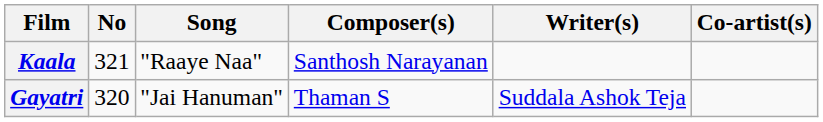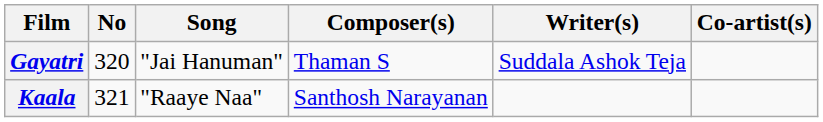rows swapped: Gayatri <-> Kaala
